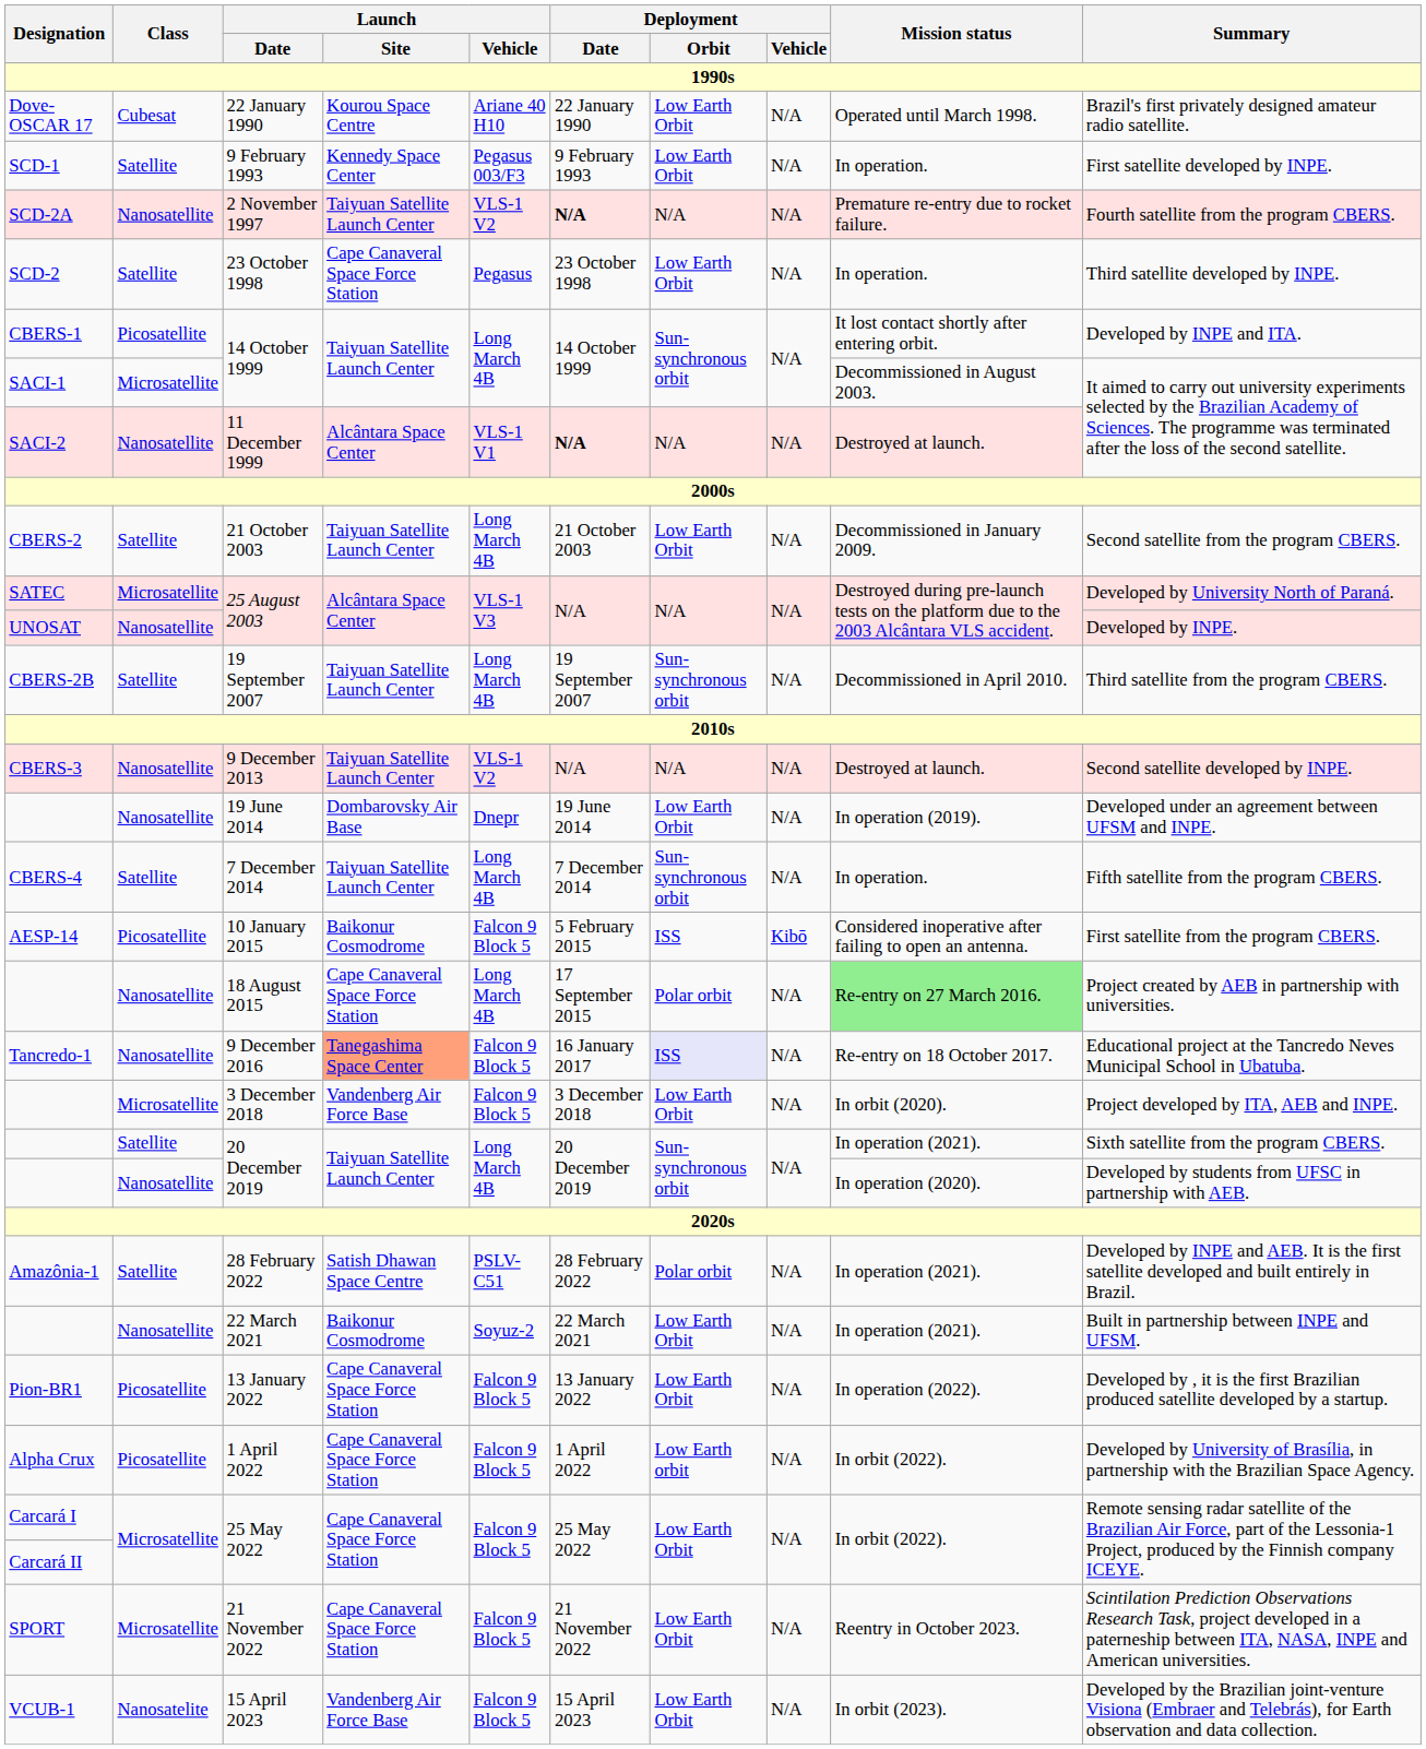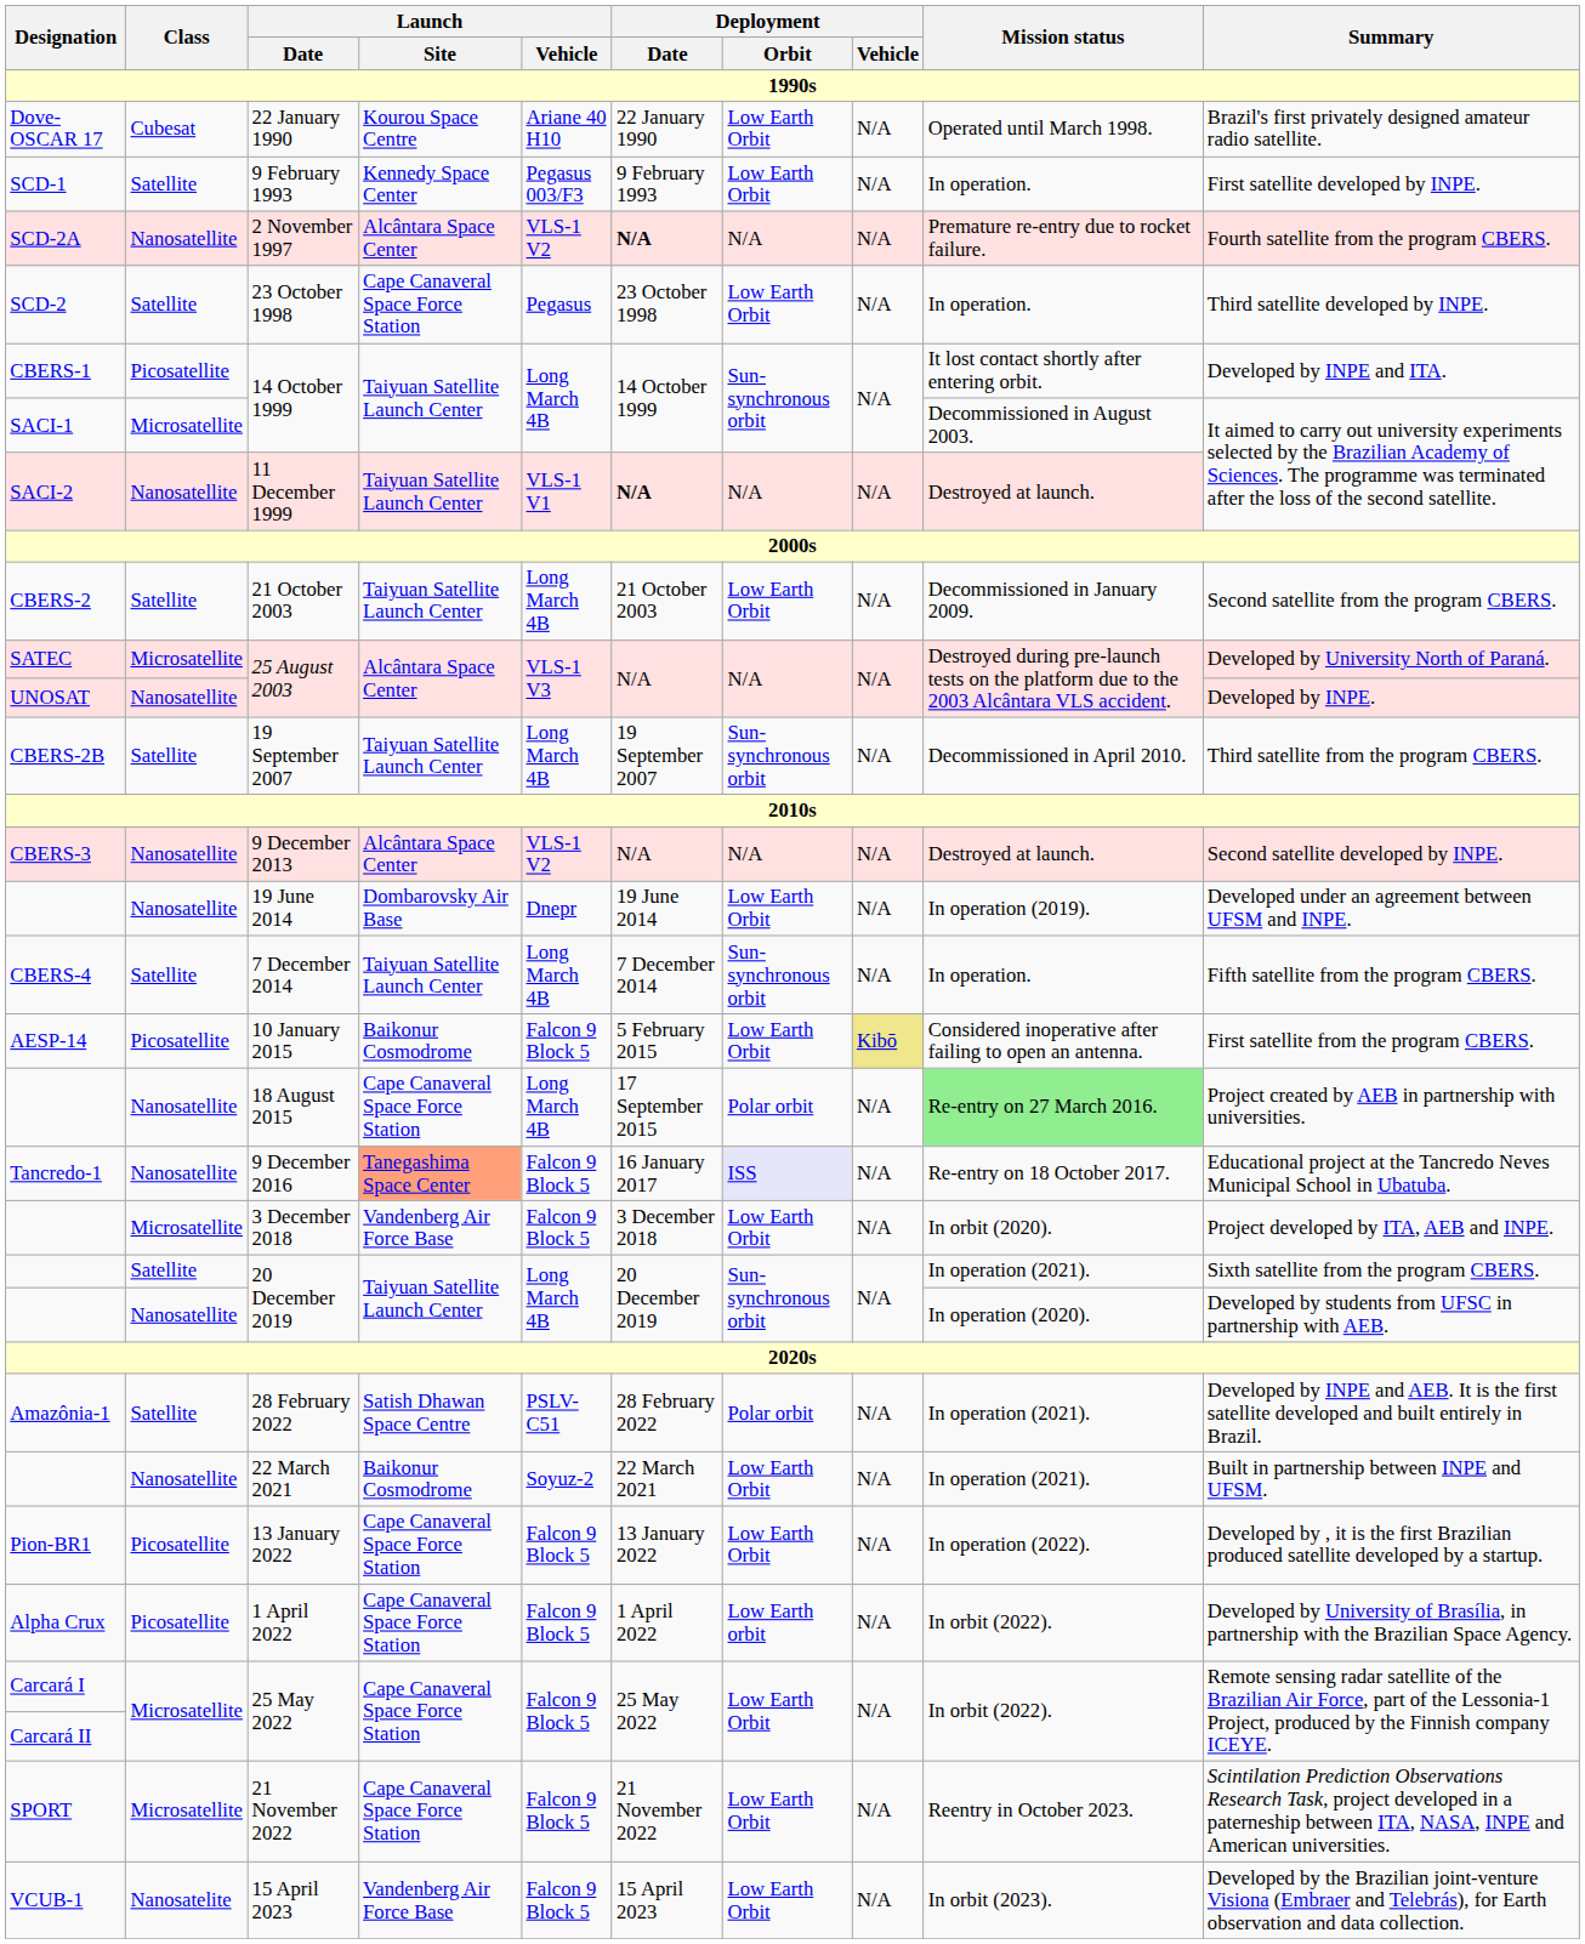2 November 1997 | Launch / Site: Taiyuan Satellite Launch Center -> Alcântara Space Center
11 December 1999 | Launch / Site: Alcântara Space Center -> Taiyuan Satellite Launch Center
9 December 2013 | Launch / Site: Taiyuan Satellite Launch Center -> Alcântara Space Center
10 January 2015 | Deployment / Orbit: ISS -> Low Earth Orbit
10 January 2015 | Deployment / Vehicle: no background -> khaki background
